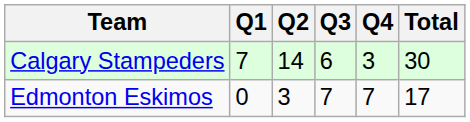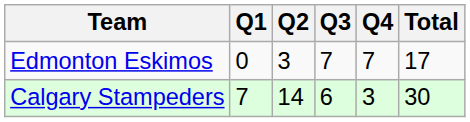rows swapped: Edmonton Eskimos <-> Calgary Stampeders
